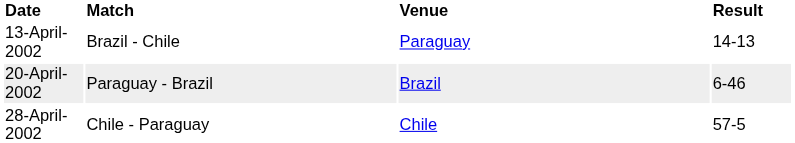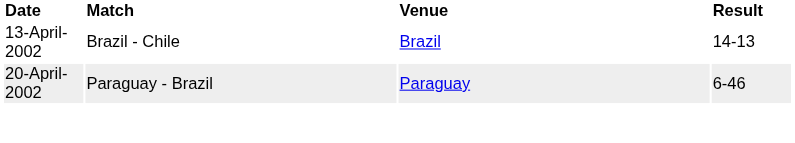13-April-2002 | Venue: Paraguay -> Brazil
20-April-2002 | Venue: Brazil -> Paraguay
- row: 28-April-2002 | Chile - Paraguay | Chile | 57-5
